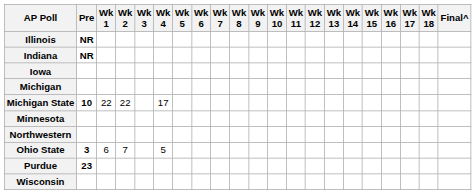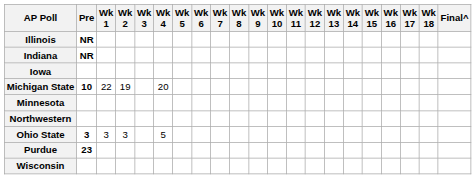- row: Michigan
Michigan State | Wk 2: 22 -> 19
Michigan State | Wk 4: 17 -> 20
Ohio State | Wk 1: 6 -> 3
Ohio State | Wk 2: 7 -> 3
